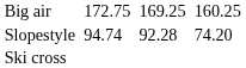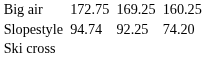Slopestyle | column 5: 92.28 -> 92.25
